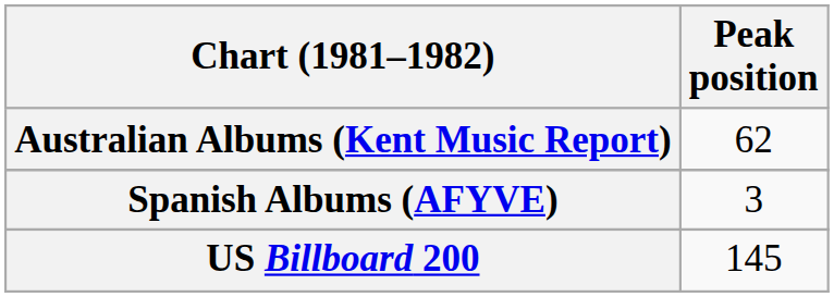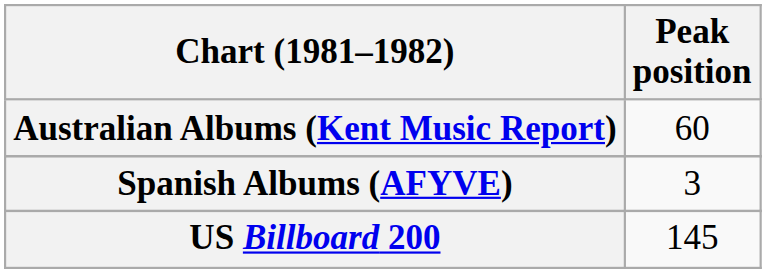Australian Albums (Kent Music Report) | Peak position: 62 -> 60
